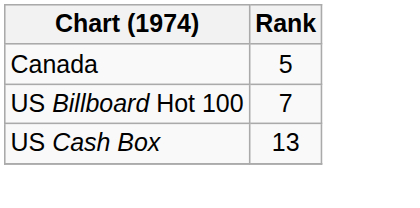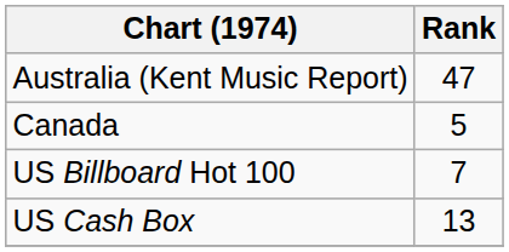+ row: Australia (Kent Music Report) | 47
